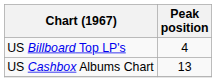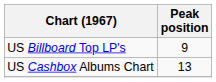US Billboard Top LP's | Peak position: 4 -> 9
